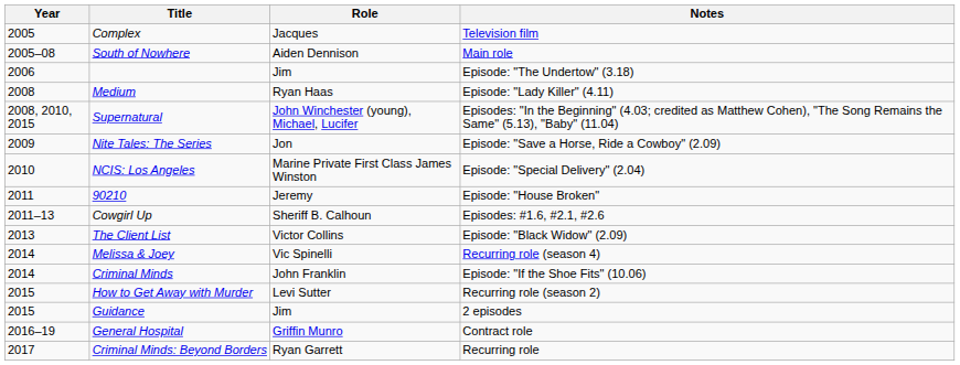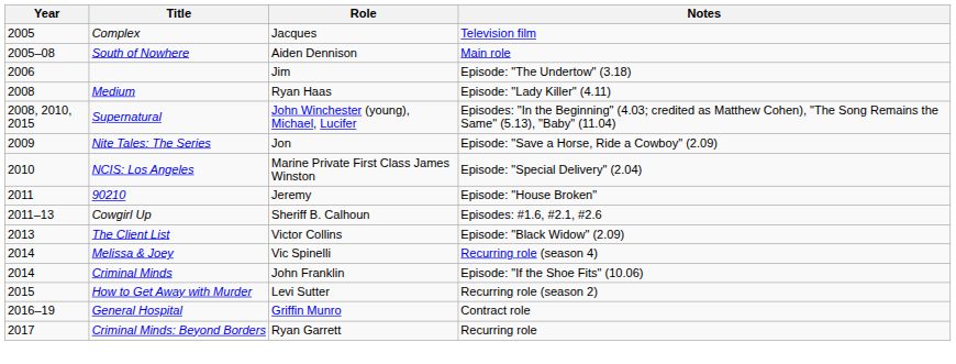- row: 2015 | Guidance | Jim | 2 episodes
